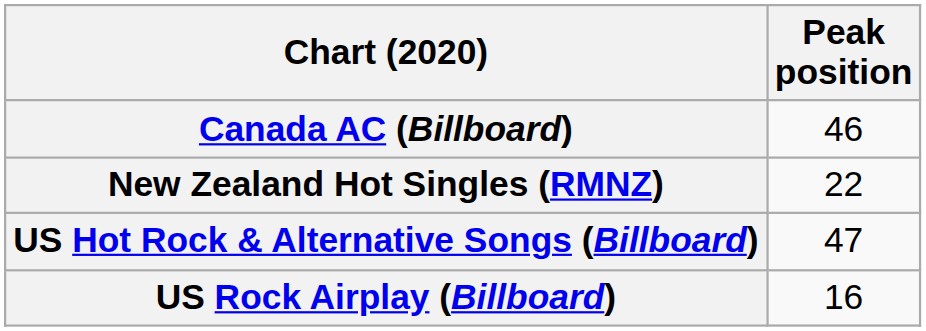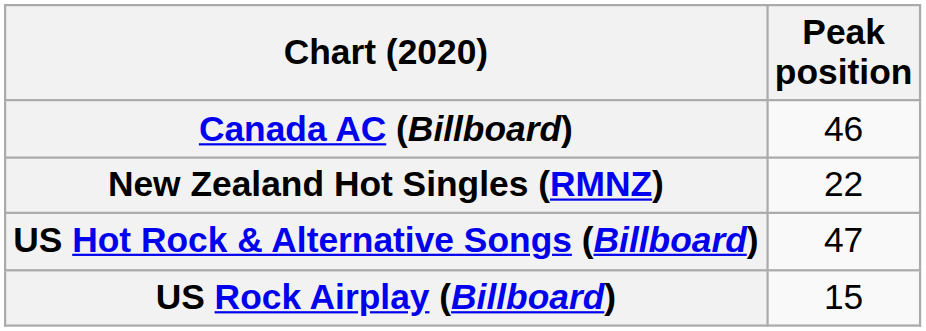US Rock Airplay (Billboard) | Peak position: 16 -> 15
